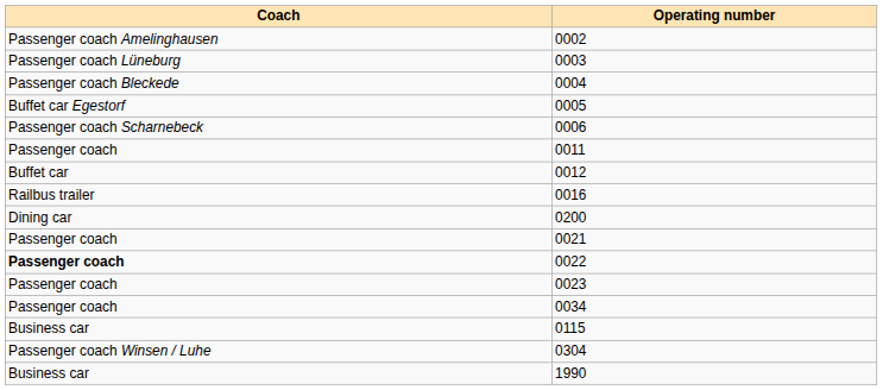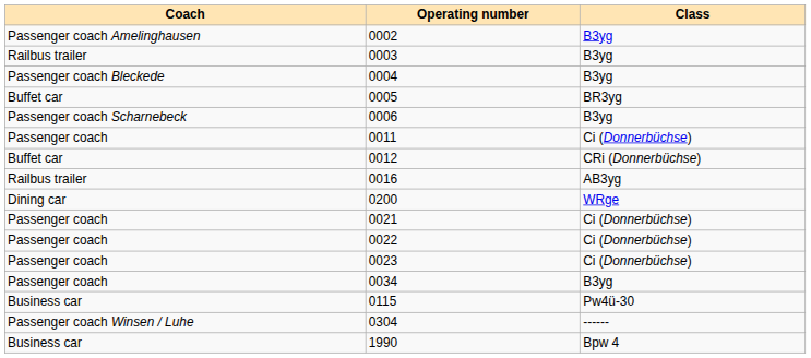+ column: Class | B3yg | B3yg | B3yg | BR3yg | B3yg | Ci (Donnerbüchse) | CRi (Donnerbüchse) | AB3yg | WRge | Ci (Donnerbüchse) | Ci (Donnerbüchse) | Ci (Donnerbüchse) | B3yg | Pw4ü-30 | ------ | Bpw 4
0003 | Coach: Passenger coach Lüneburg -> Railbus trailer
0005 | Coach: Buffet car Egestorf -> Buffet car
0022 | Coach: bold -> normal
